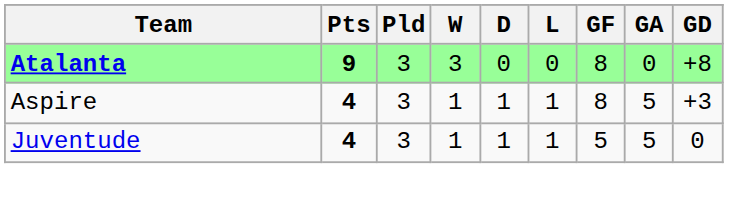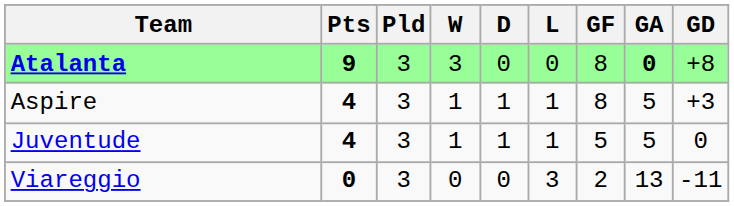Atalanta | GA: normal -> bold
+ row: Viareggio | 0 | 3 | 0 | 0 | 3 | 2 | 13 | -11
